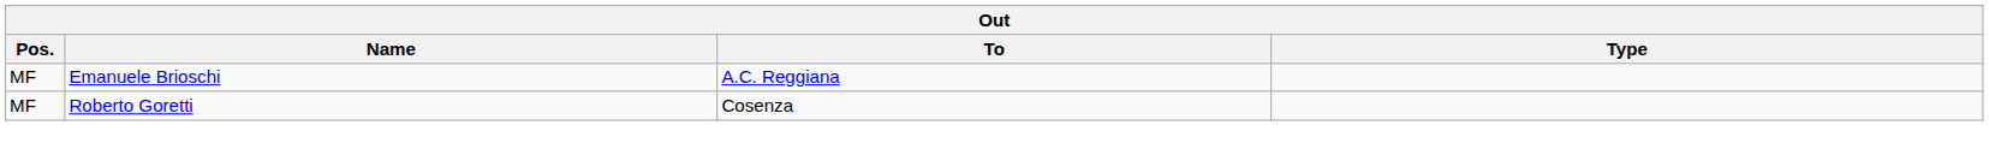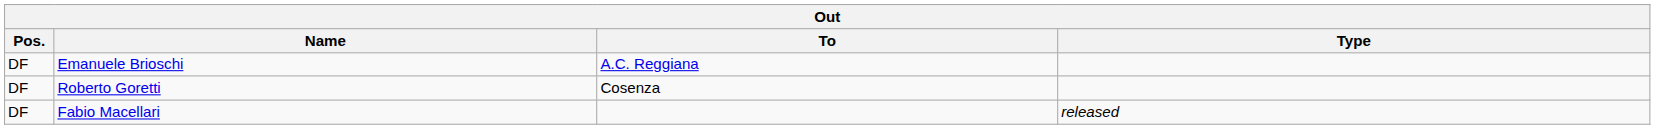Emanuele Brioschi | Pos.: MF -> DF
Roberto Goretti | Pos.: MF -> DF
+ row: DF | Fabio Macellari | released
